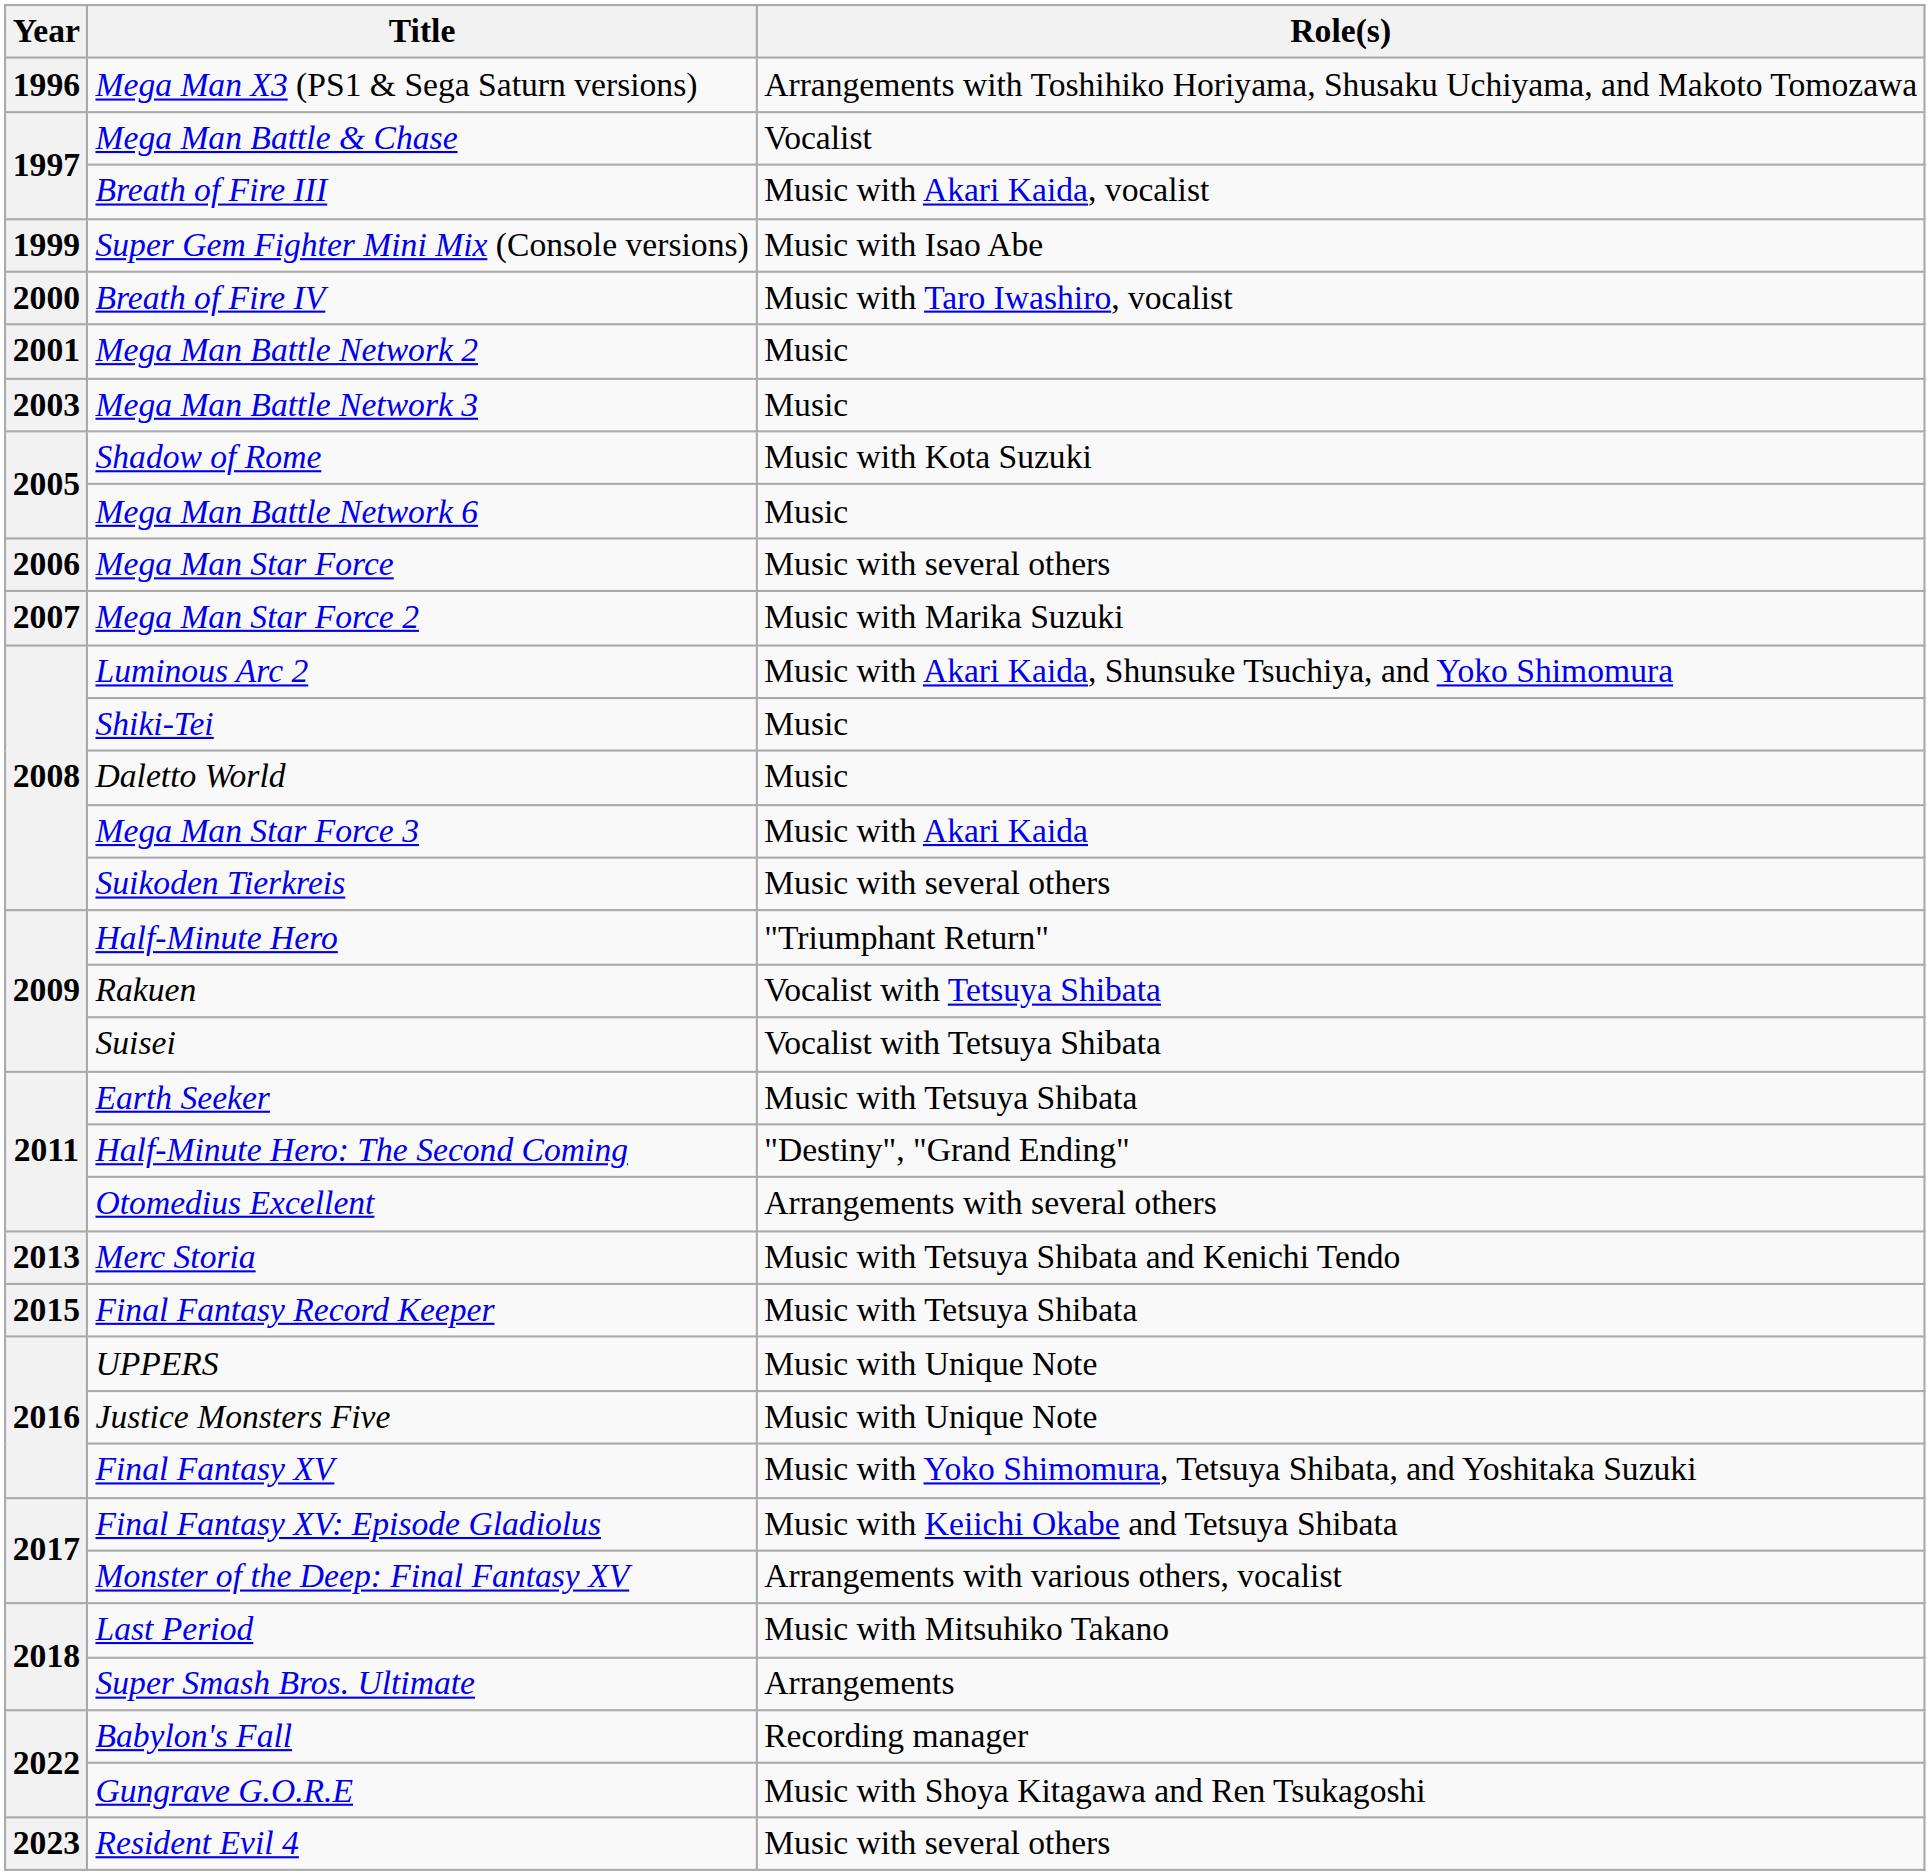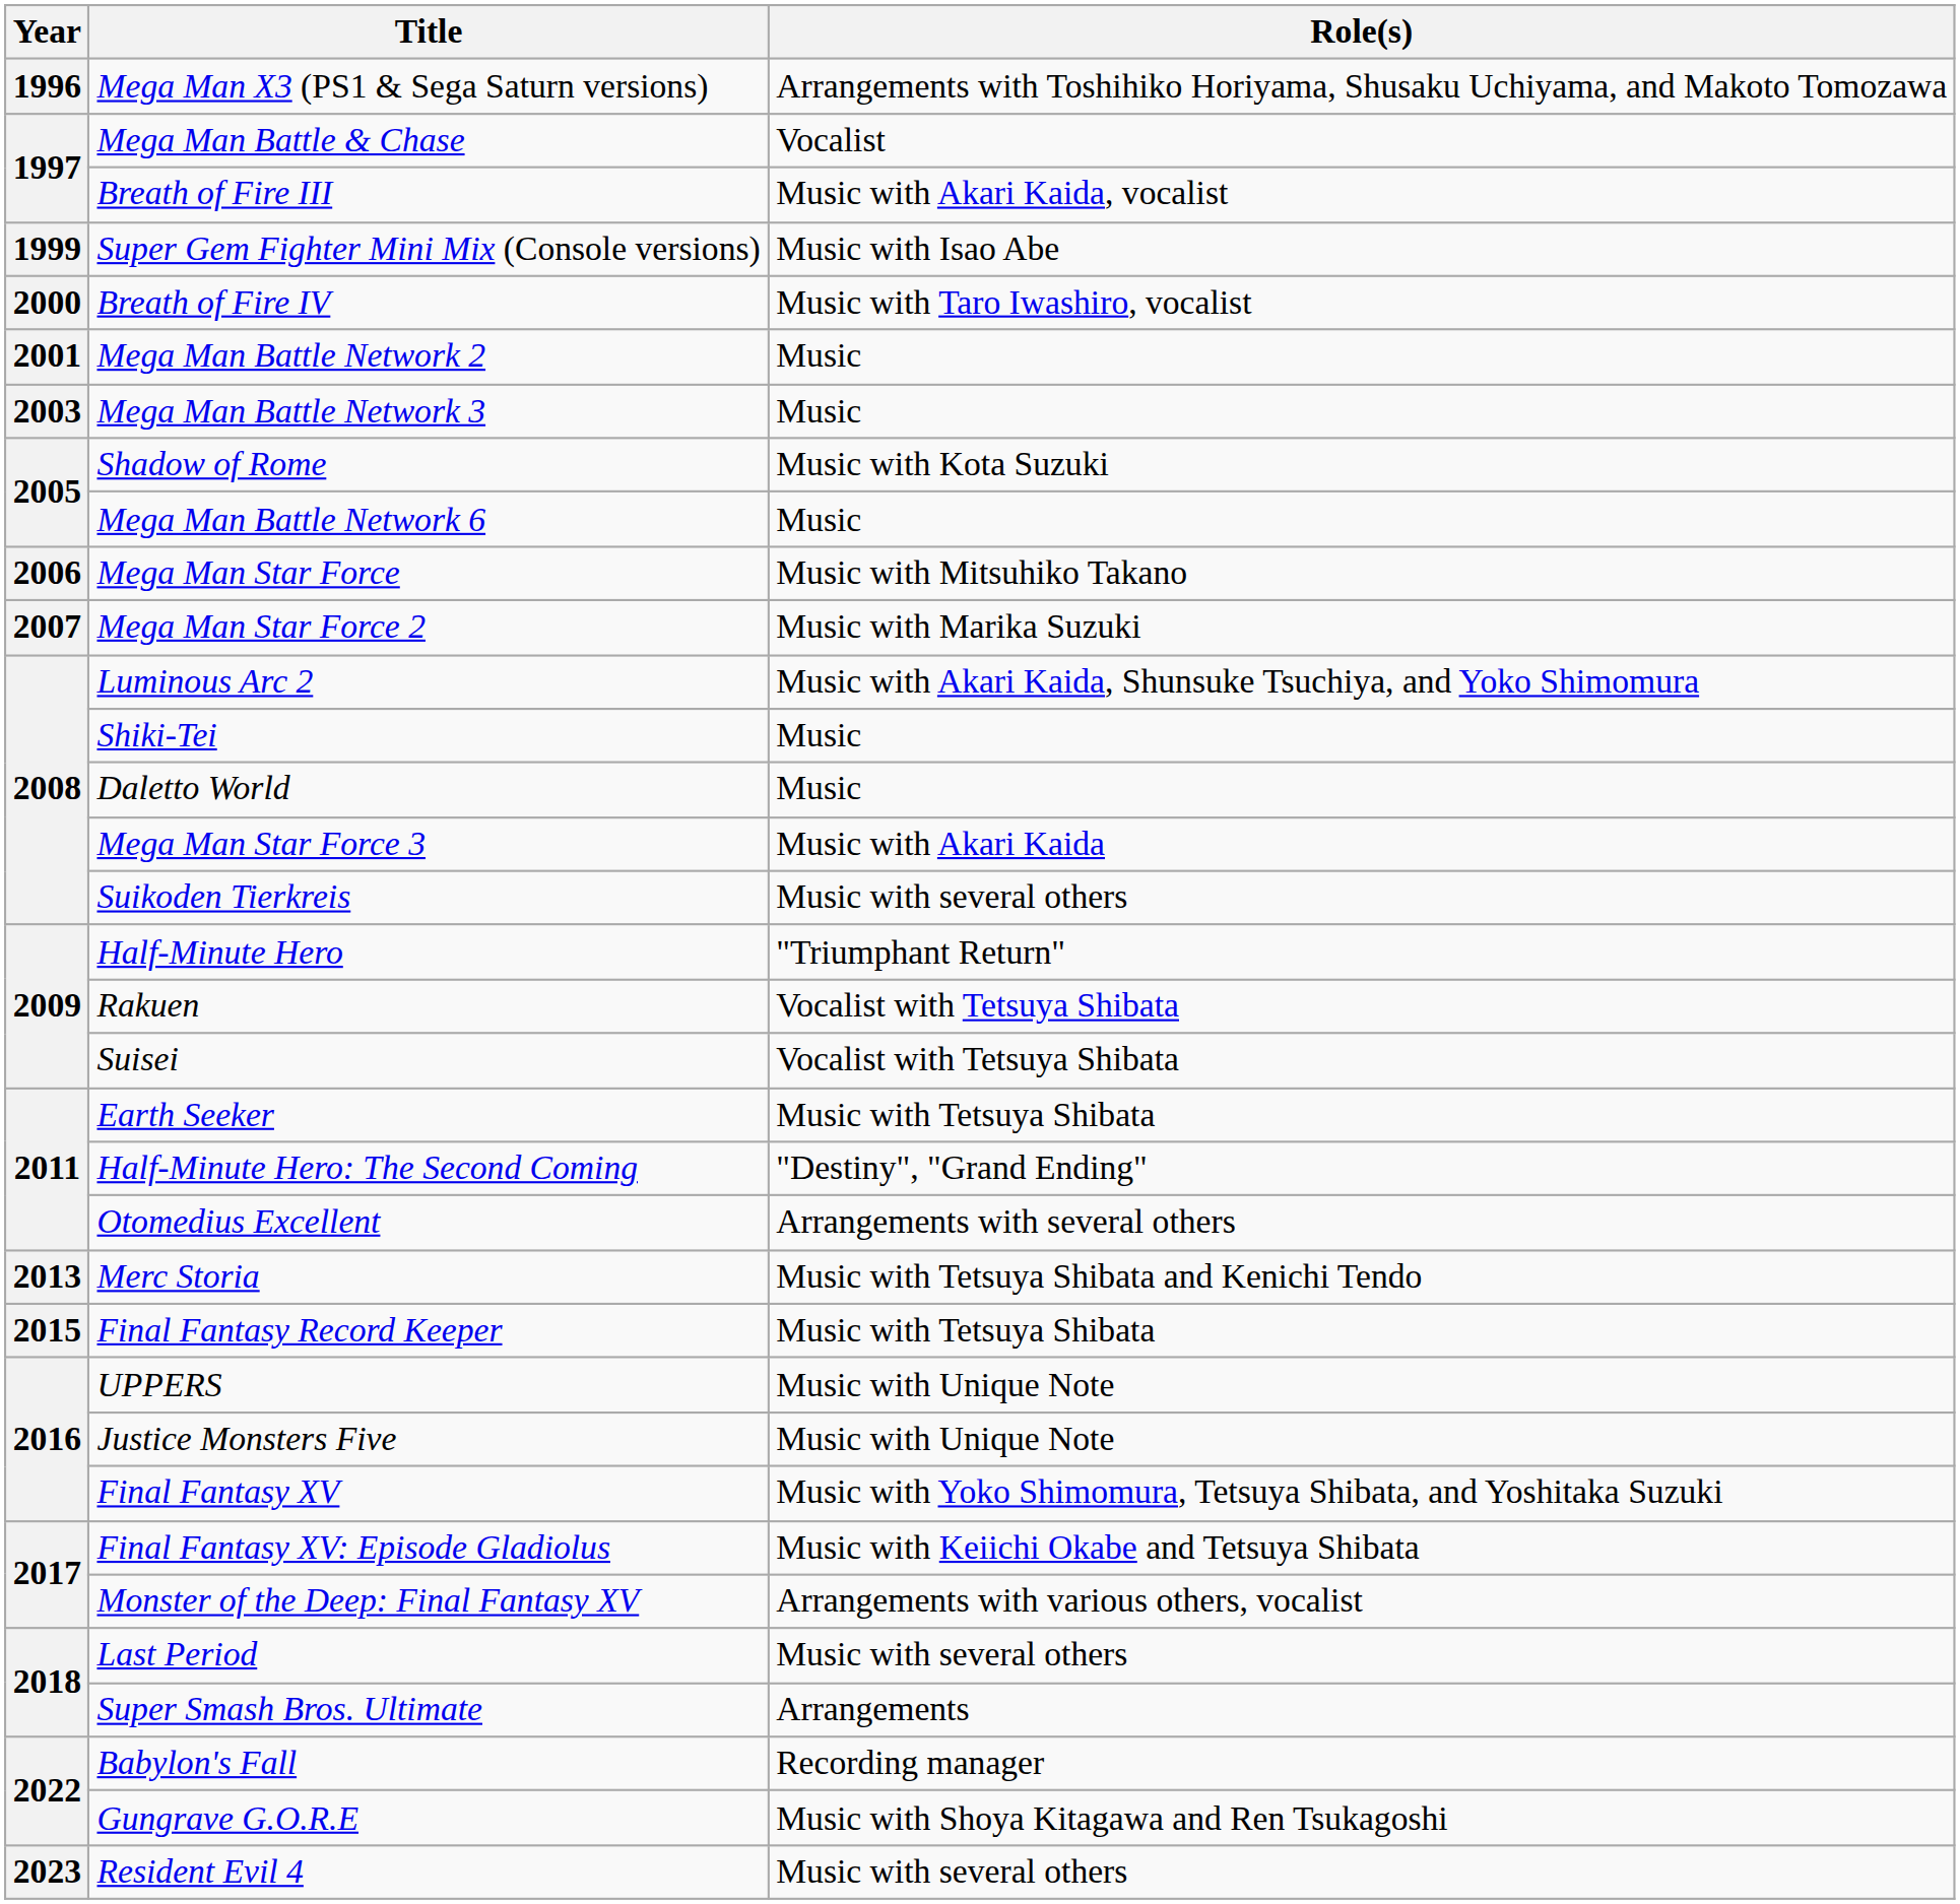Mega Man Star Force | Role(s): Music with several others -> Music with Mitsuhiko Takano
Last Period | Role(s): Music with Mitsuhiko Takano -> Music with several others
